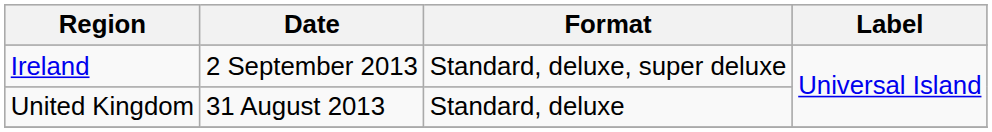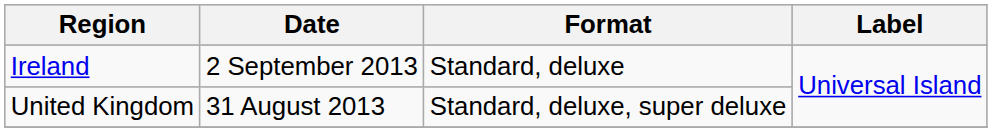Ireland | Format: Standard, deluxe, super deluxe -> Standard, deluxe
United Kingdom | Format: Standard, deluxe -> Standard, deluxe, super deluxe
